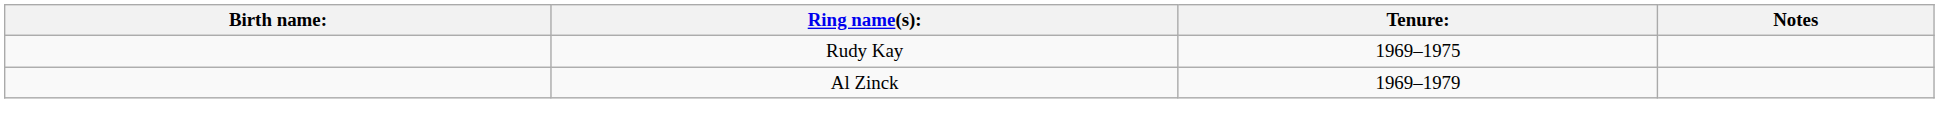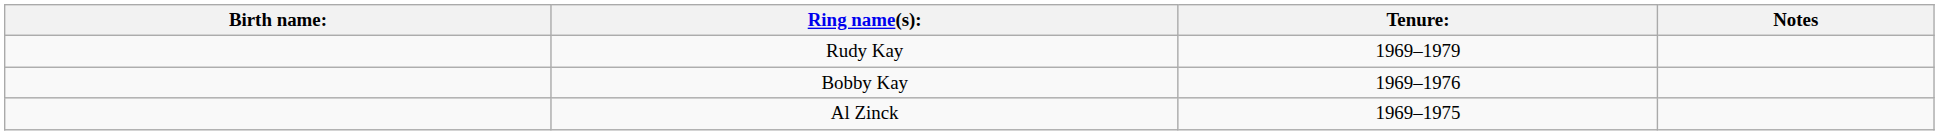Rudy Kay | Tenure:: 1969–1975 -> 1969–1979
+ row: Bobby Kay | 1969–1976
Al Zinck | Tenure:: 1969–1979 -> 1969–1975
